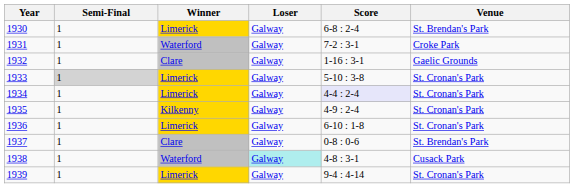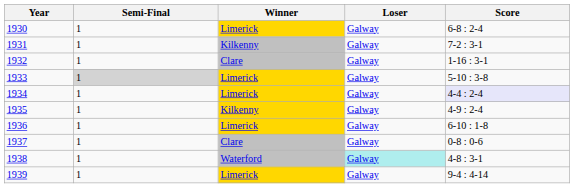- column: Venue | St. Brendan's Park | Croke Park | Gaelic Grounds | St. Cronan's Park | St. Cronan's Park | St. Cronan's Park | St. Cronan's Park | St. Brendan's Park | Cusack Park | St. Cronan's Park
1931 | Winner: Waterford -> Kilkenny
